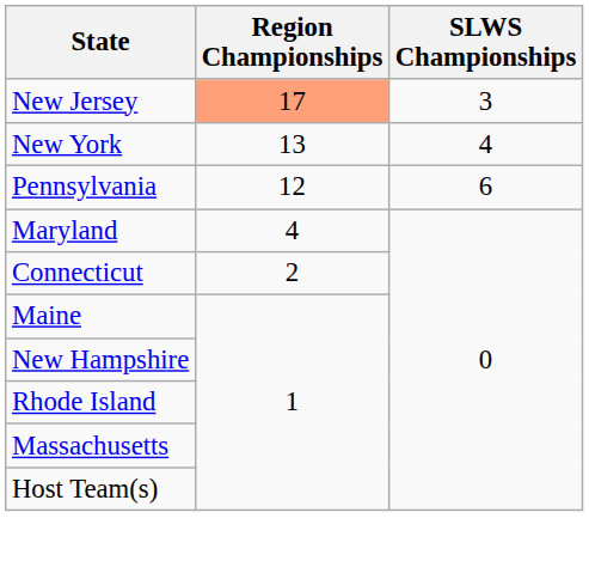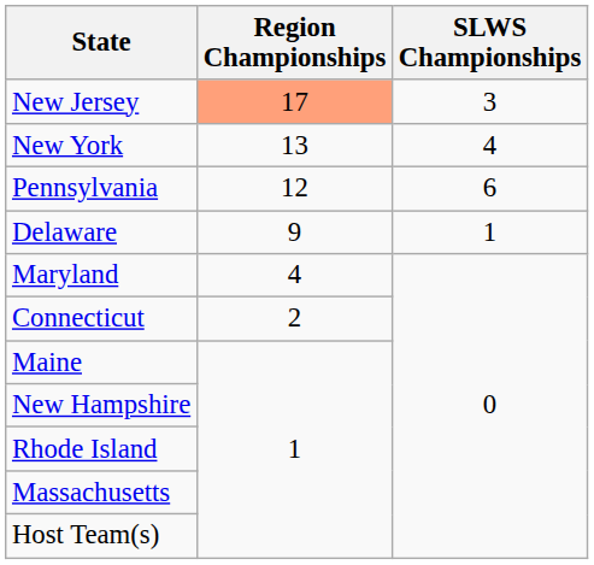+ row: Delaware | 9 | 1
